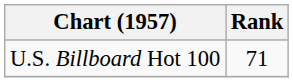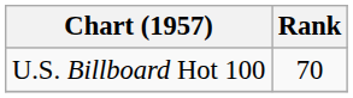U.S. Billboard Hot 100 | Rank: 71 -> 70
